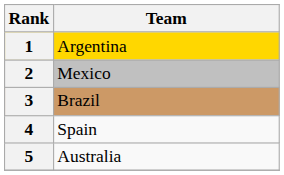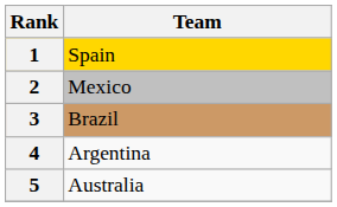1 | Team: Argentina -> Spain
4 | Team: Spain -> Argentina
